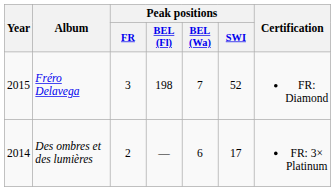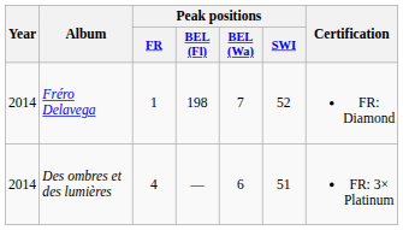Fréro Delavega | Year: 2015 -> 2014
Fréro Delavega | Peak positions / FR: 3 -> 1
Des ombres et des lumières | Peak positions / FR: 2 -> 4
Des ombres et des lumières | Peak positions / SWI: 17 -> 51
